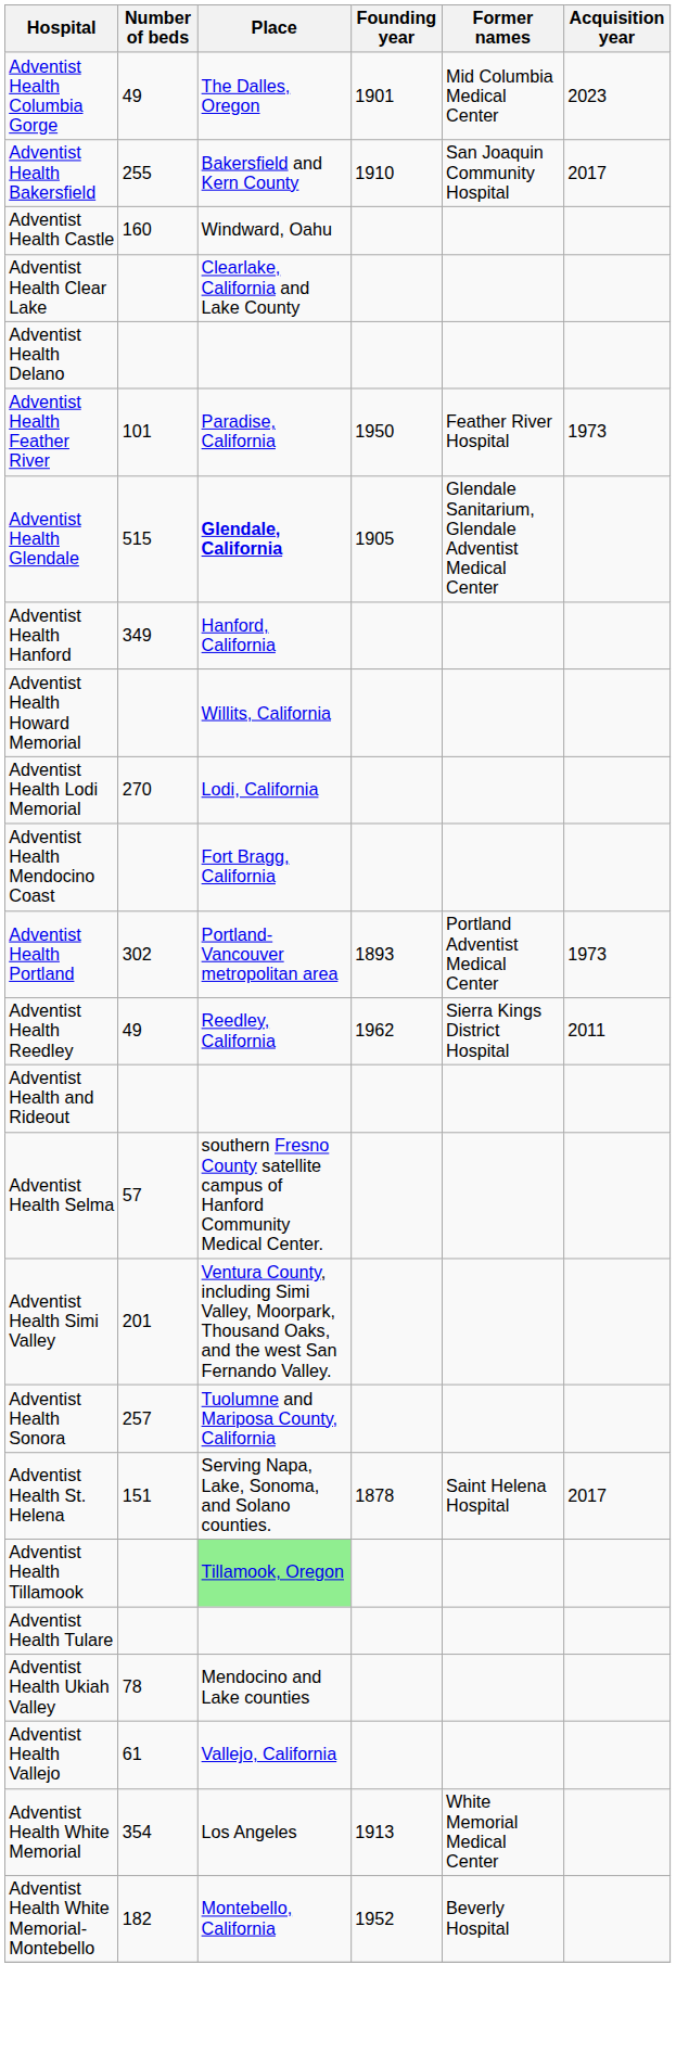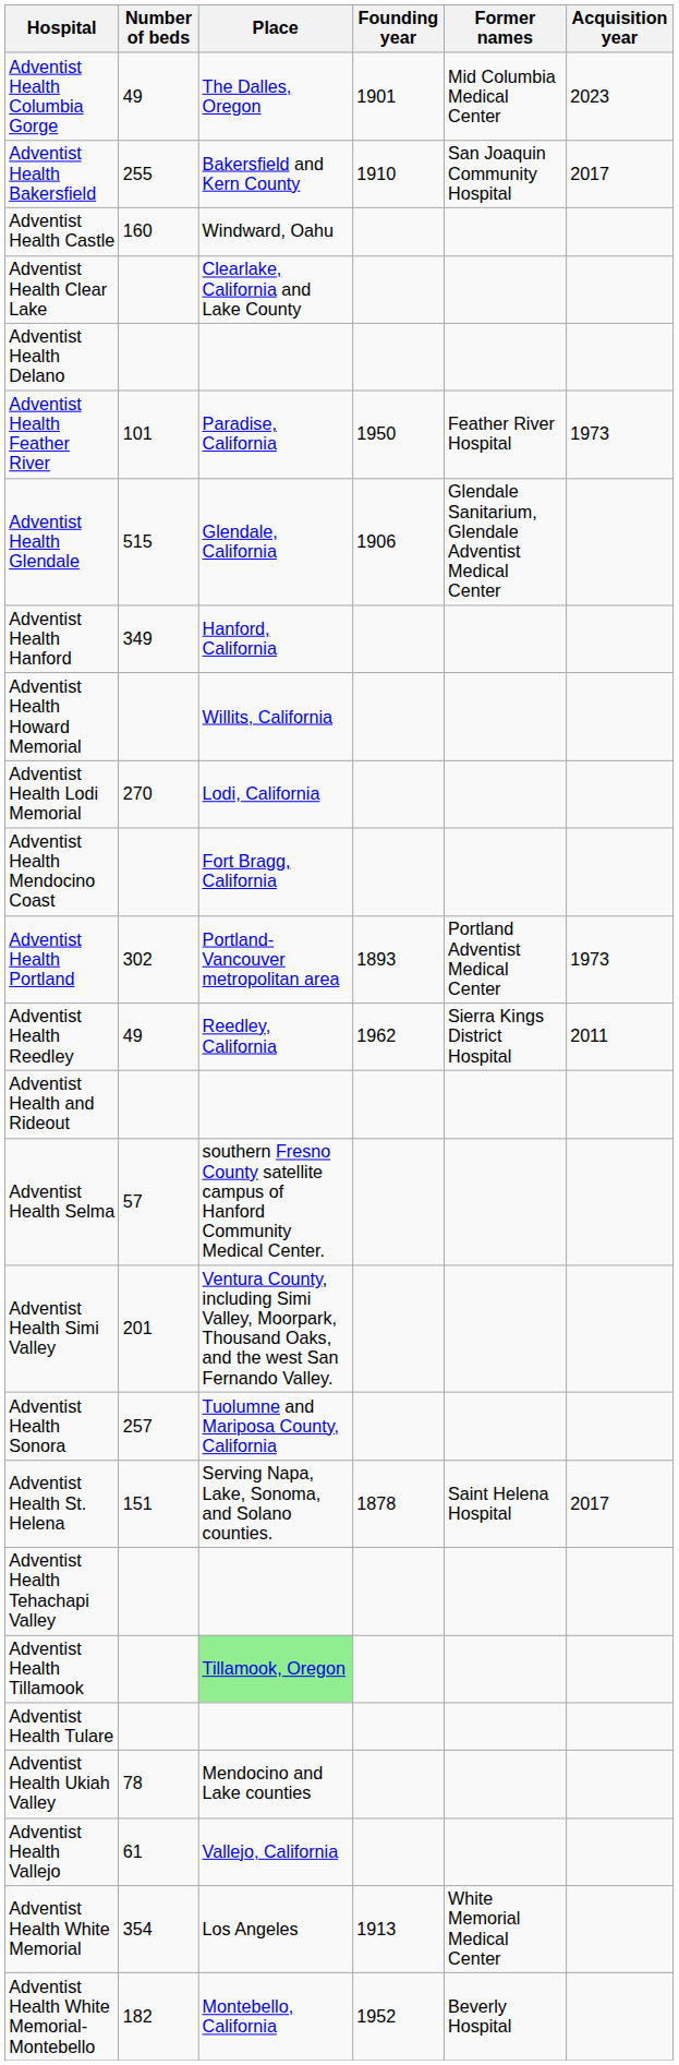Adventist Health Glendale | Place: bold -> normal
Adventist Health Glendale | Founding year: 1905 -> 1906
+ row: Adventist Health Tehachapi Valley
